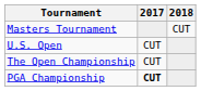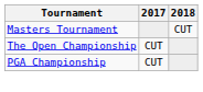- row: U.S. Open | CUT
PGA Championship | 2017: bold -> normal
